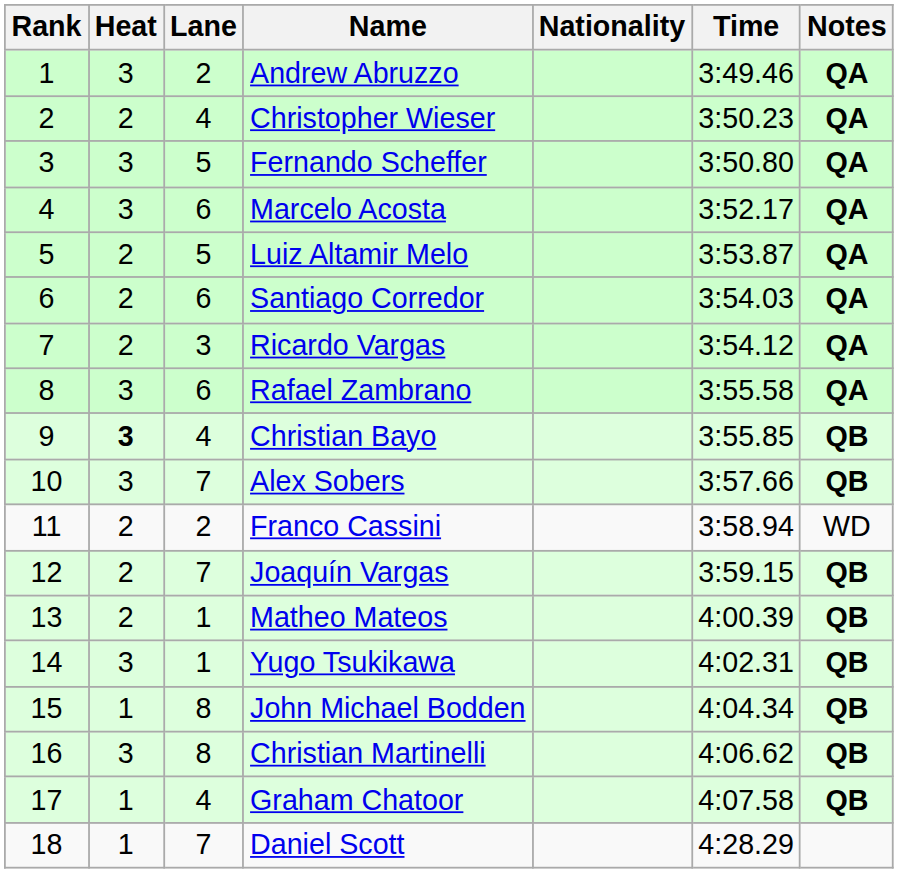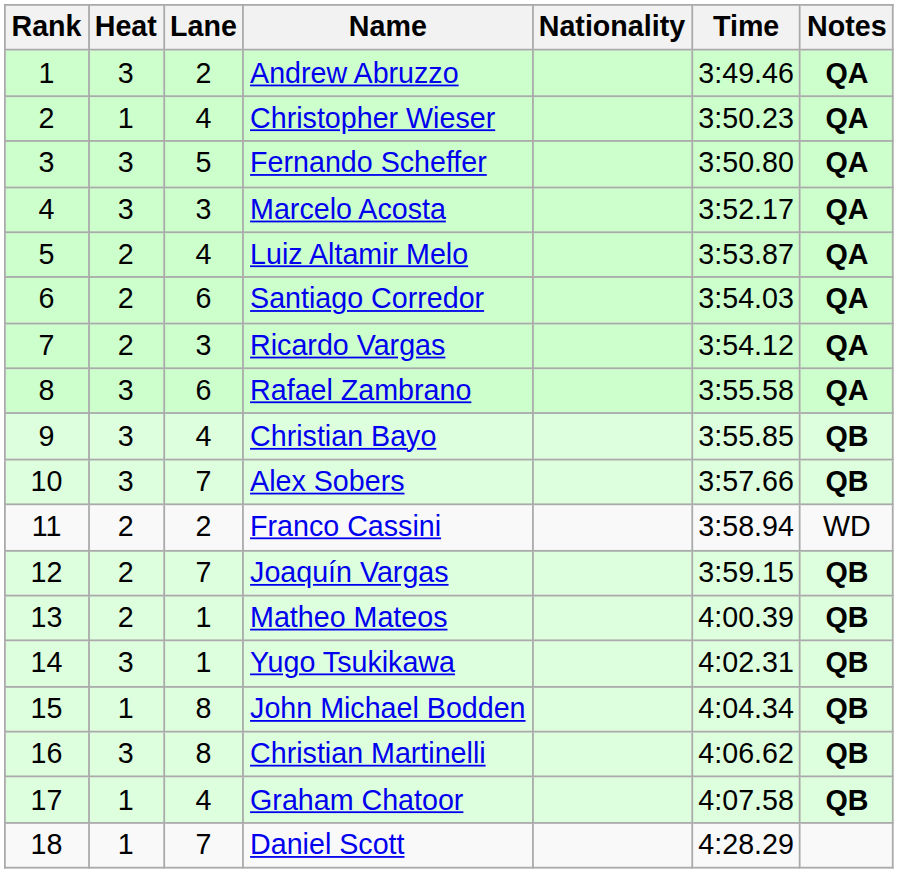Christopher Wieser | Heat: 2 -> 1
Marcelo Acosta | Lane: 6 -> 3
Luiz Altamir Melo | Lane: 5 -> 4
Christian Bayo | Heat: bold -> normal
